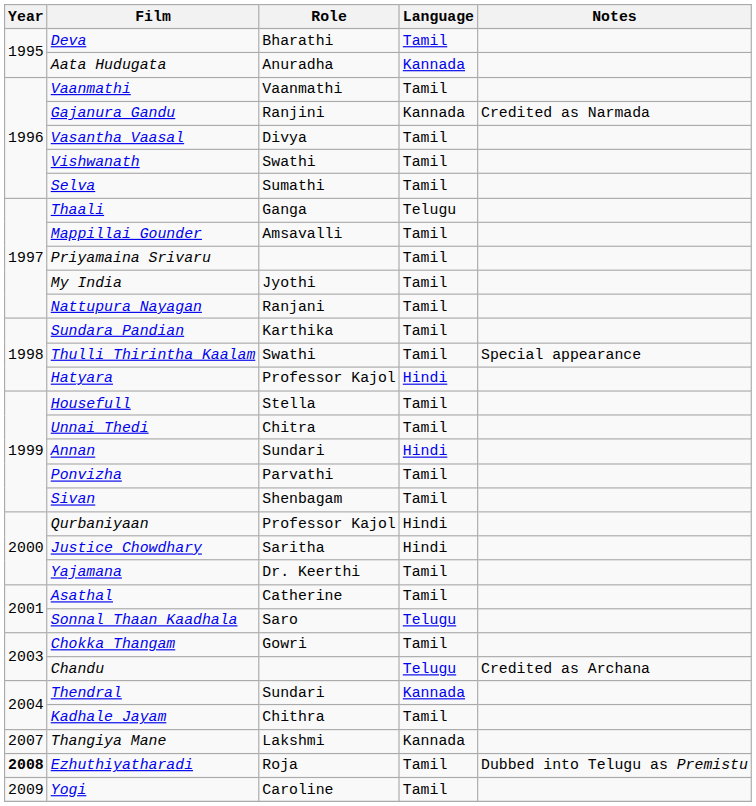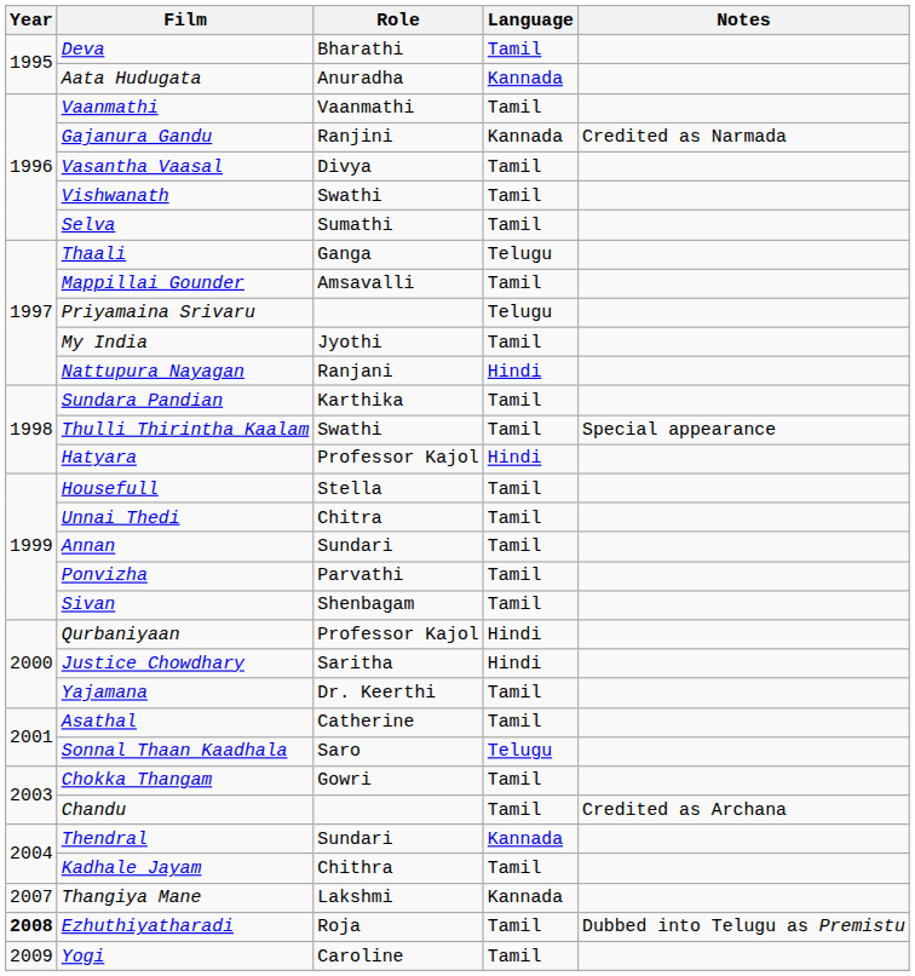Priyamaina Srivaru | Language: Tamil -> Telugu
Nattupura Nayagan | Language: Tamil -> Hindi
Annan | Language: Hindi -> Tamil
Chandu | Language: Telugu -> Tamil
